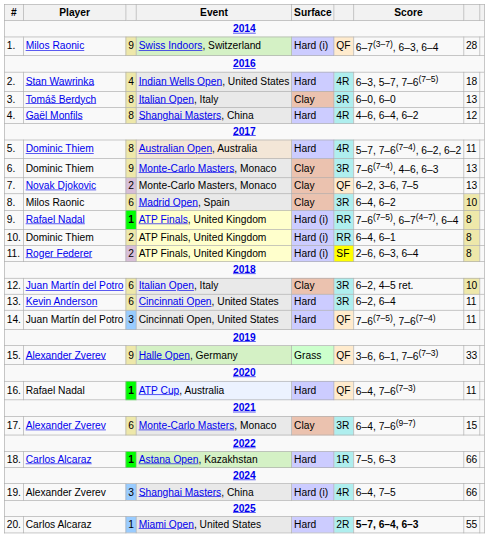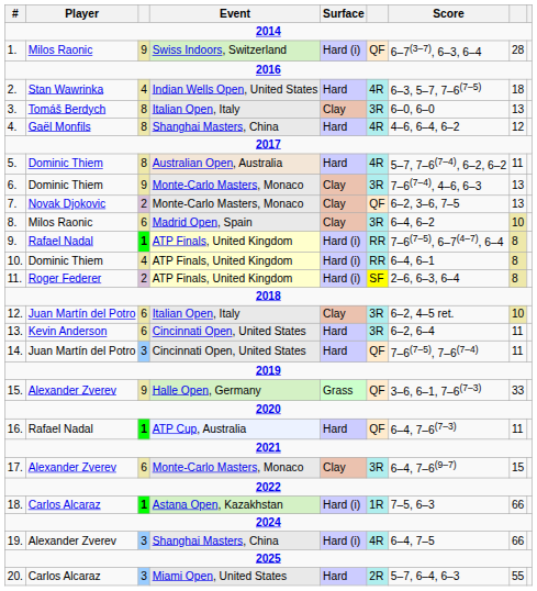10. | column 3: 2 -> 4
18. | Surface: Hard -> Hard (i)
20. | column 3: 1 -> 3
20. | Score: bold -> normal
